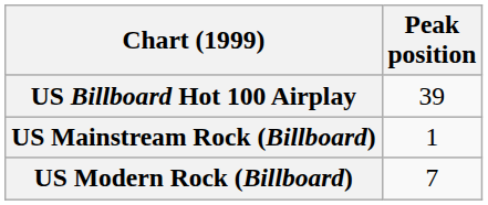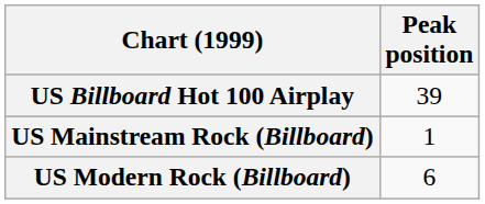US Modern Rock (Billboard) | Peak position: 7 -> 6
